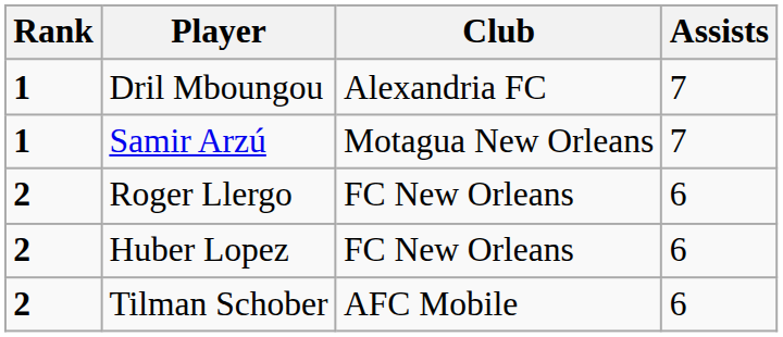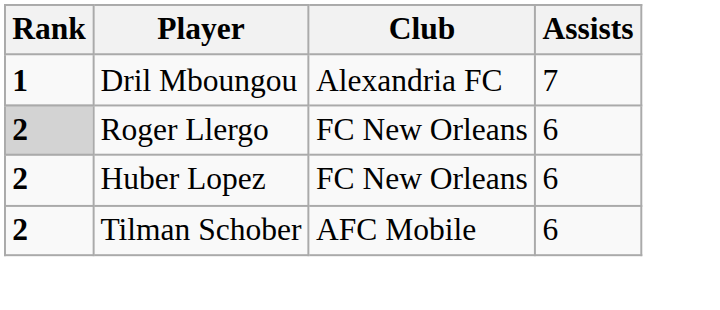- row: 1 | Samir Arzú | Motagua New Orleans | 7
Roger Llergo | Rank: no background -> lightgrey background
